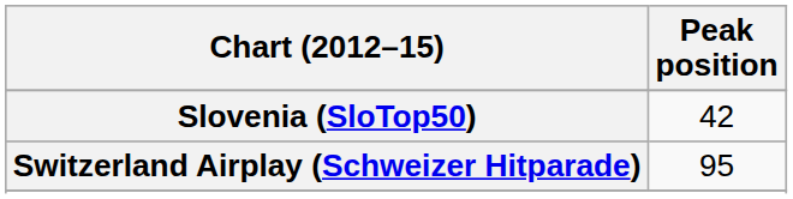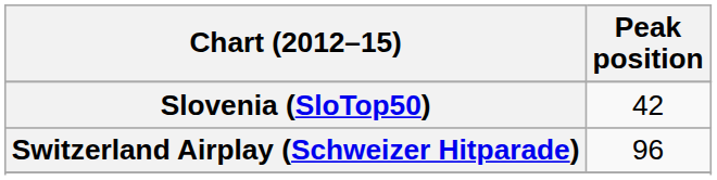Switzerland Airplay (Schweizer Hitparade) | Peak position: 95 -> 96
